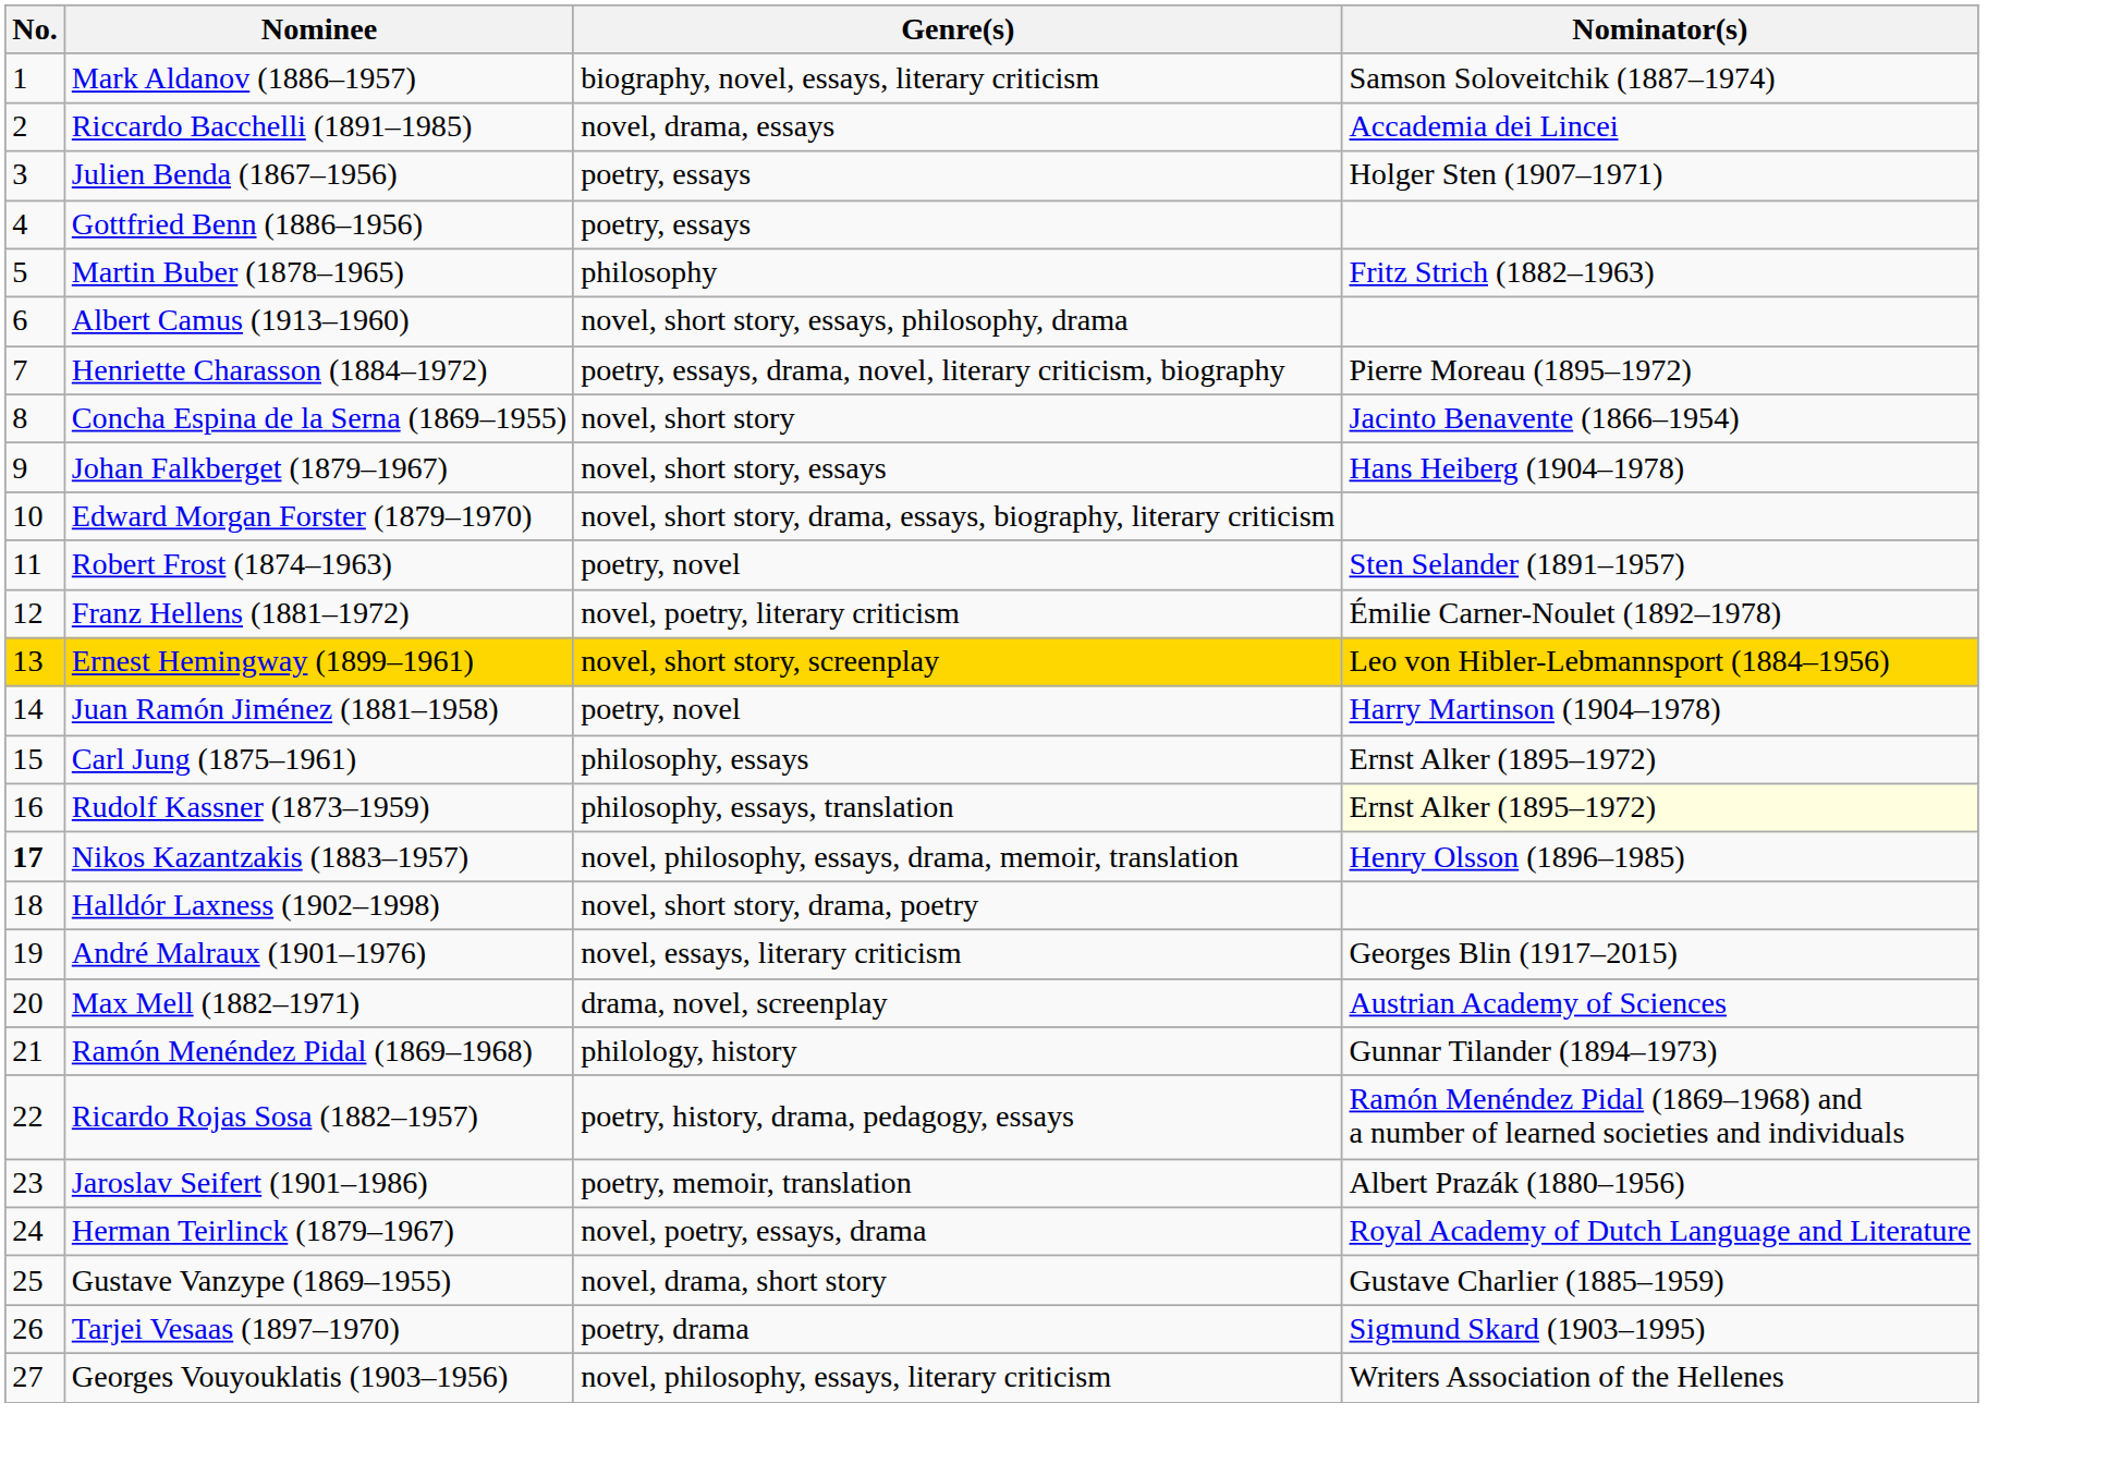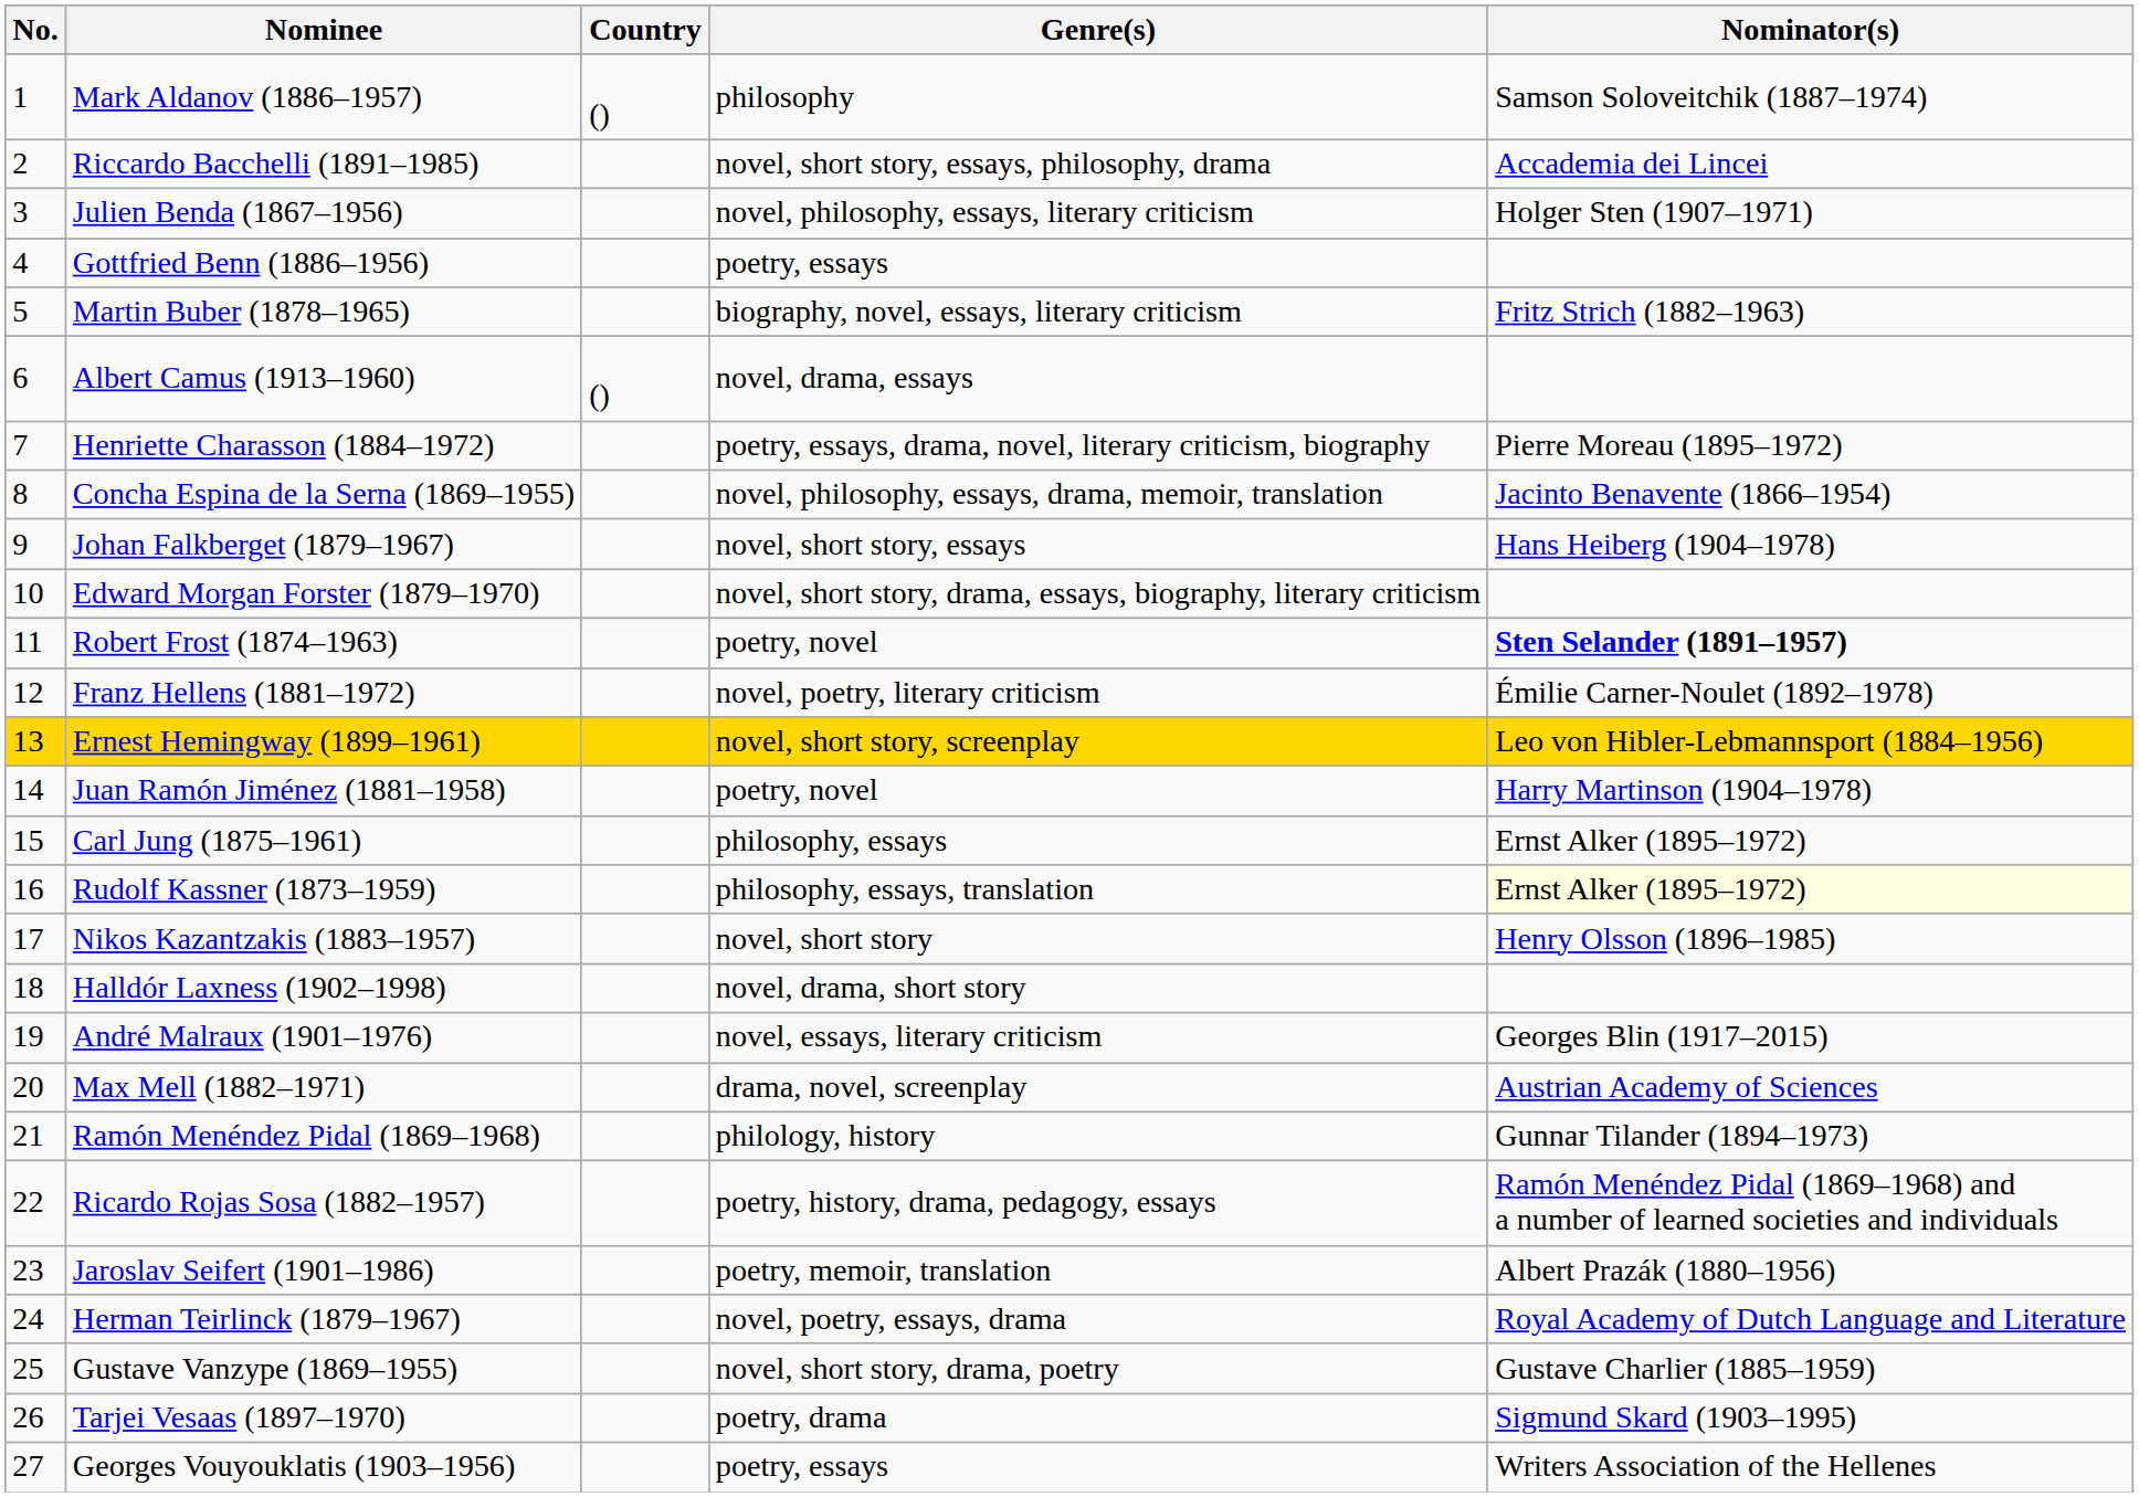+ column: Country | () | ()
Mark Aldanov (1886–1957) | Genre(s): biography, novel, essays, literary criticism -> philosophy
Riccardo Bacchelli (1891–1985) | Genre(s): novel, drama, essays -> novel, short story, essays, philosophy, drama
Julien Benda (1867–1956) | Genre(s): poetry, essays -> novel, philosophy, essays, literary criticism
Martin Buber (1878–1965) | Genre(s): philosophy -> biography, novel, essays, literary criticism
Albert Camus (1913–1960) | Genre(s): novel, short story, essays, philosophy, drama -> novel, drama, essays
Concha Espina de la Serna (1869–1955) | Genre(s): novel, short story -> novel, philosophy, essays, drama, memoir, translation
Robert Frost (1874–1963) | Nominator(s): normal -> bold
Nikos Kazantzakis (1883–1957) | No.: bold -> normal
Nikos Kazantzakis (1883–1957) | Genre(s): novel, philosophy, essays, drama, memoir, translation -> novel, short story
Halldór Laxness (1902–1998) | Genre(s): novel, short story, drama, poetry -> novel, drama, short story
Gustave Vanzype (1869–1955) | Genre(s): novel, drama, short story -> novel, short story, drama, poetry
Georges Vouyouklatis (1903–1956) | Genre(s): novel, philosophy, essays, literary criticism -> poetry, essays
